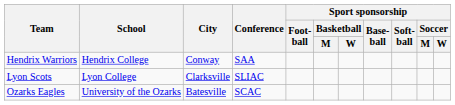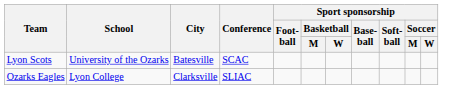- row: Hendrix Warriors | Hendrix College | Conway | SAA
Lyon Scots | School: Lyon College -> University of the Ozarks
Lyon Scots | City: Clarksville -> Batesville
Lyon Scots | Conference: SLIAC -> SCAC
Ozarks Eagles | School: University of the Ozarks -> Lyon College
Ozarks Eagles | City: Batesville -> Clarksville
Ozarks Eagles | Conference: SCAC -> SLIAC
